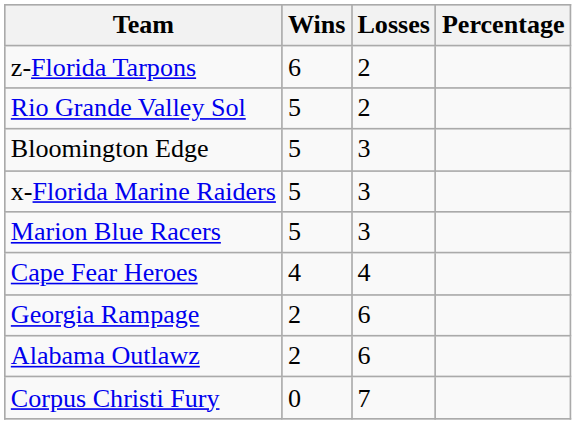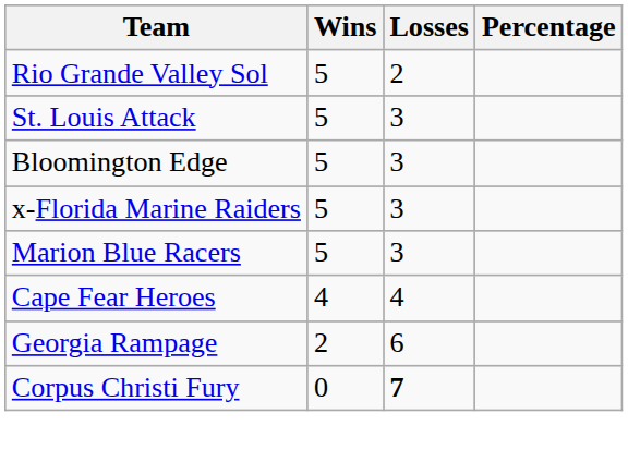- row: z-Florida Tarpons | 6 | 2
+ row: St. Louis Attack | 5 | 3
- row: Alabama Outlawz | 2 | 6
Corpus Christi Fury | Losses: normal -> bold
